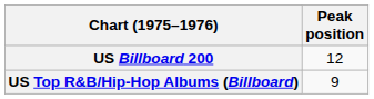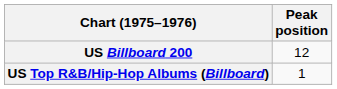US Top R&B/Hip-Hop Albums (Billboard) | Peak position: 9 -> 1
